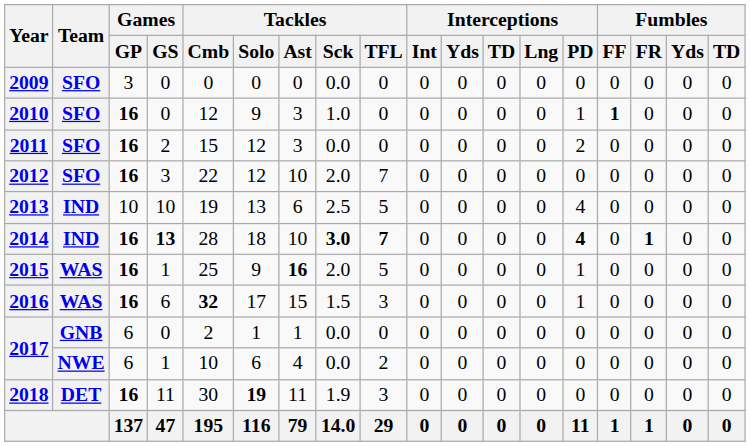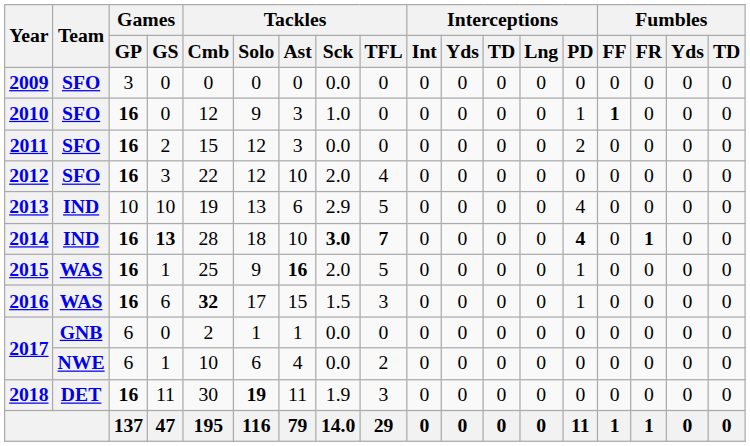2012 | Tackles / TFL: 7 -> 4
2013 | Tackles / Sck: 2.5 -> 2.9
